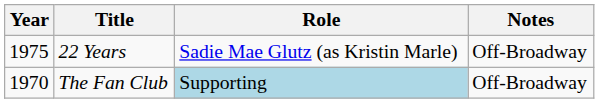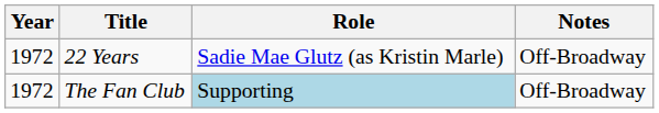22 Years | Year: 1975 -> 1972
The Fan Club | Year: 1970 -> 1972
